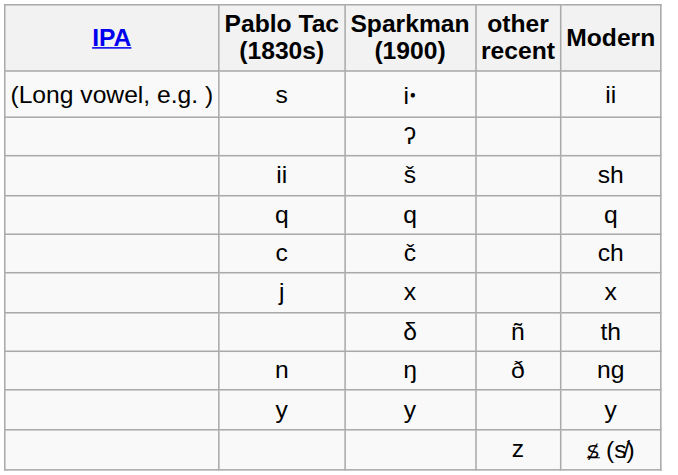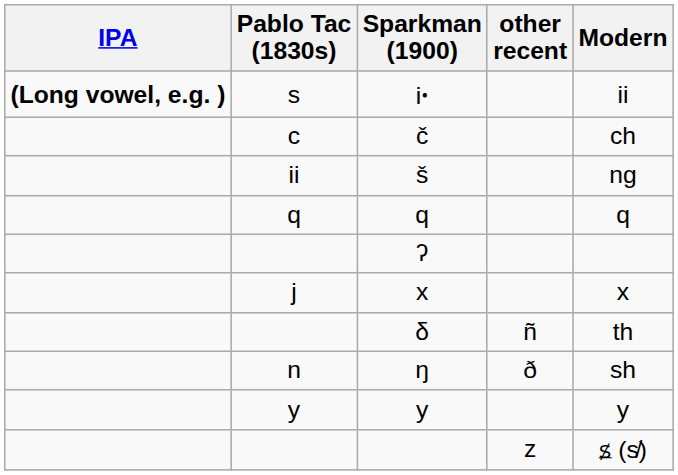iꞏ | IPA: normal -> bold
rows swapped: č <-> ʔ
š | Modern: sh -> ng
ŋ | Modern: ng -> sh
